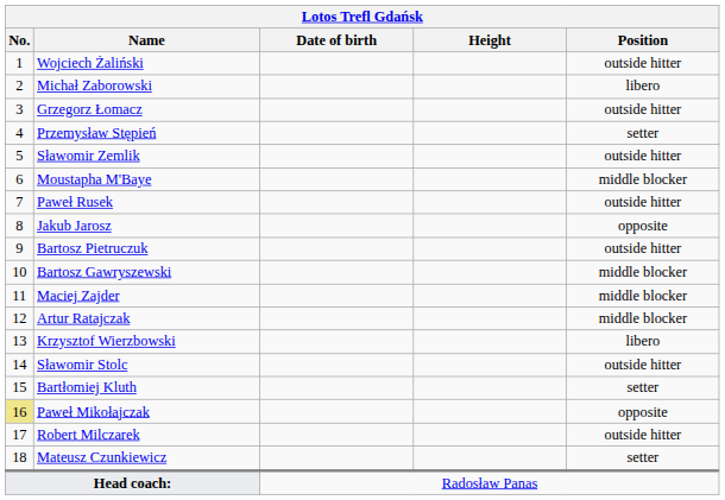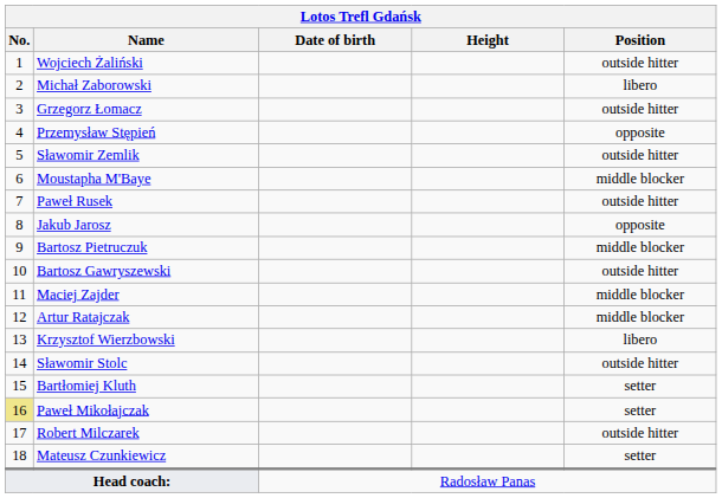Przemysław Stępień | Position: setter -> opposite
Bartosz Pietruczuk | Position: outside hitter -> middle blocker
Bartosz Gawryszewski | Position: middle blocker -> outside hitter
Paweł Mikołajczak | Position: opposite -> setter
